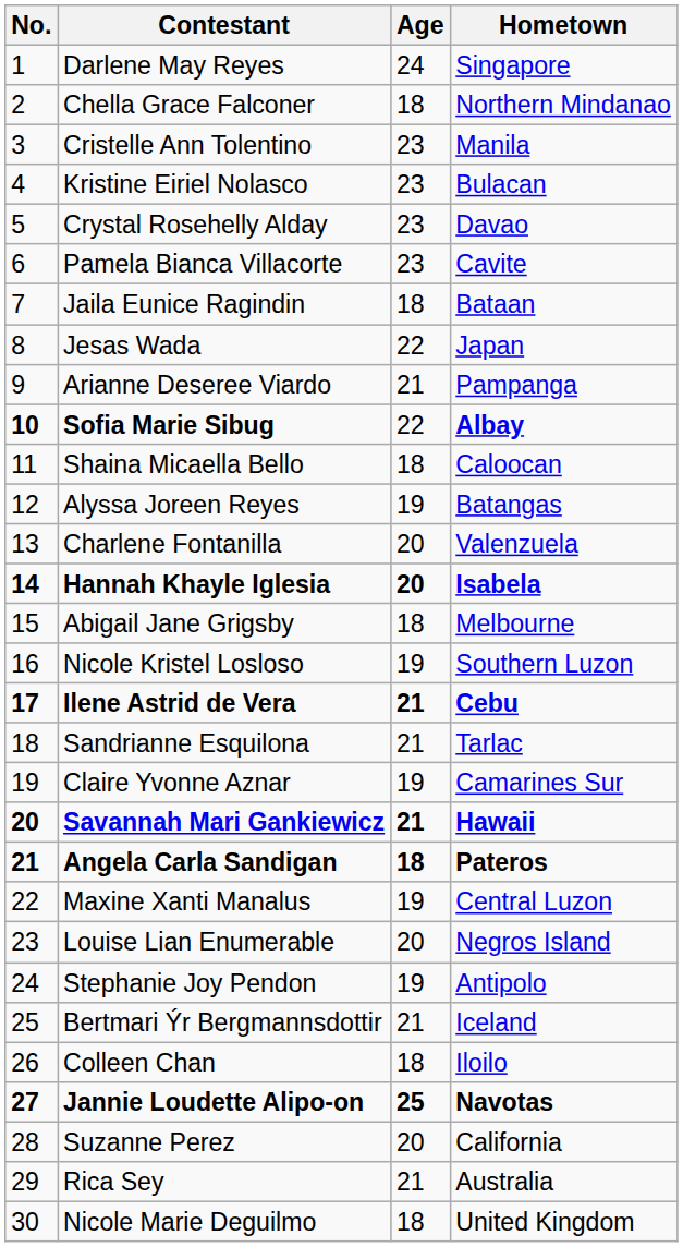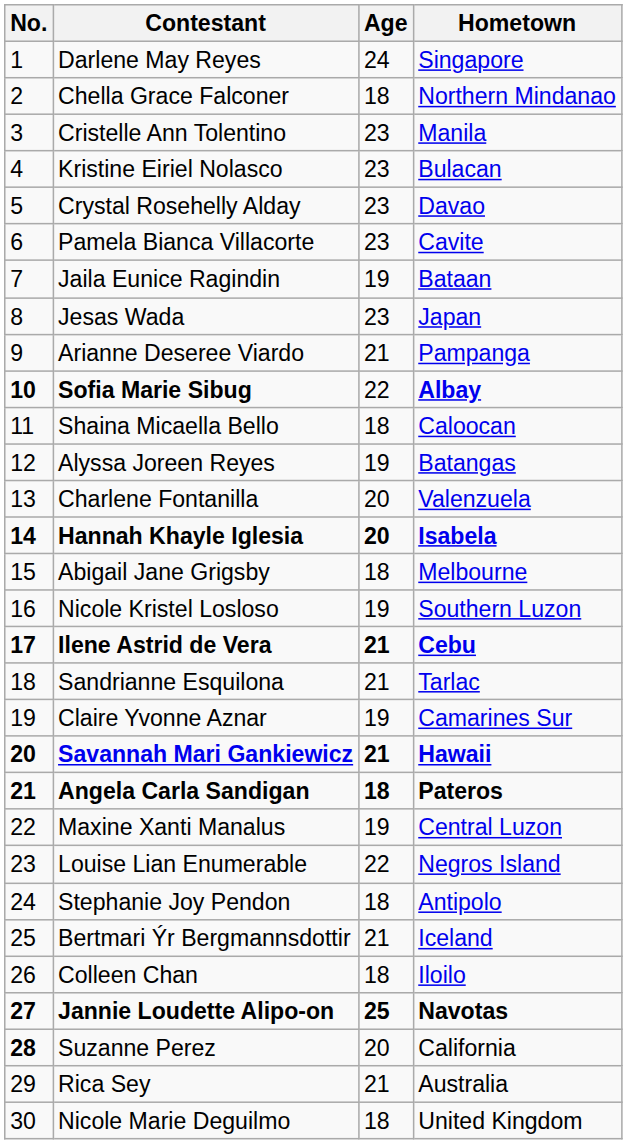Jaila Eunice Ragindin | Age: 18 -> 19
Jesas Wada | Age: 22 -> 23
Louise Lian Enumerable | Age: 20 -> 22
Stephanie Joy Pendon | Age: 19 -> 18
Suzanne Perez | No.: normal -> bold
